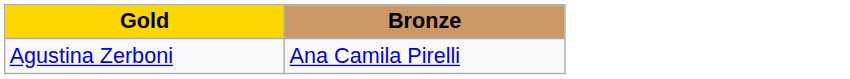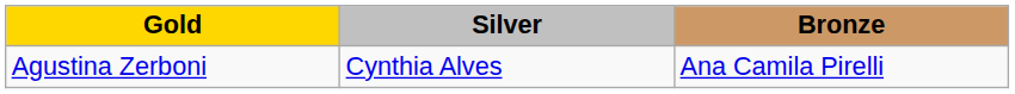+ column: Silver | Cynthia Alves
